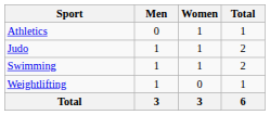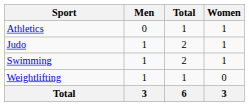columns swapped: Women <-> Total
